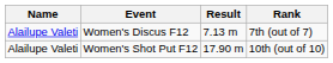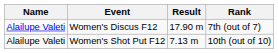Women's Discus F12 | Result: 7.13 m -> 17.90 m
Women's Shot Put F12 | Result: 17.90 m -> 7.13 m
